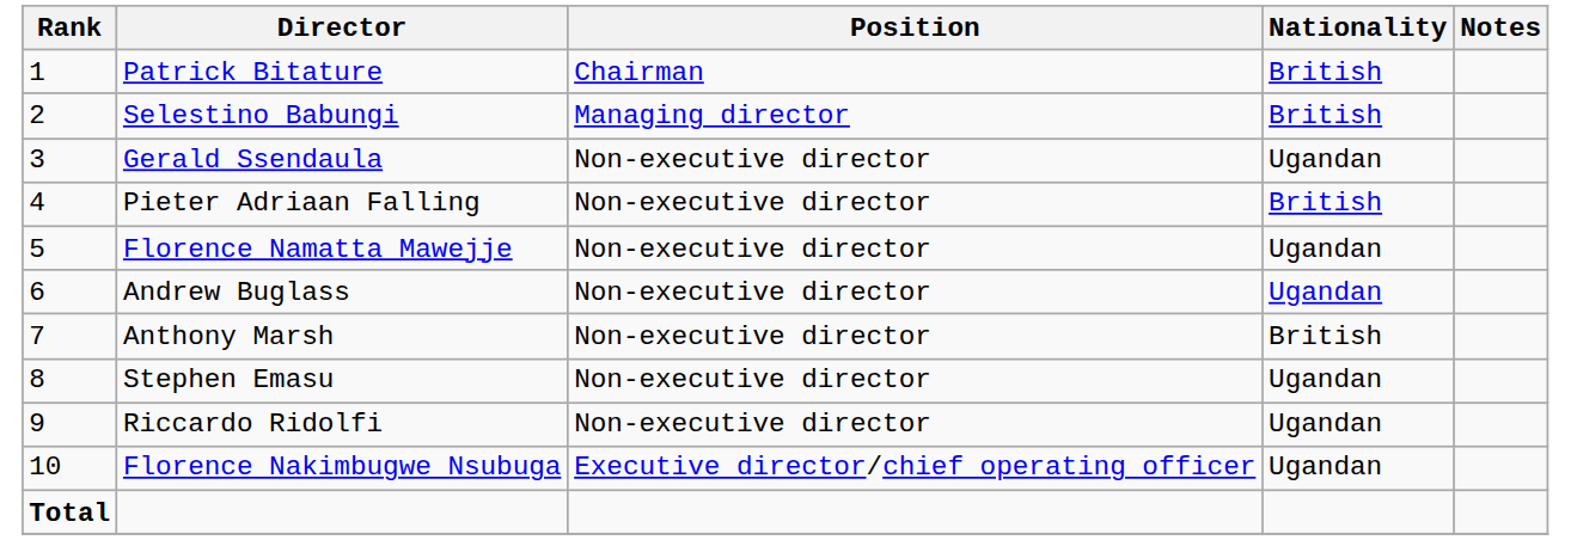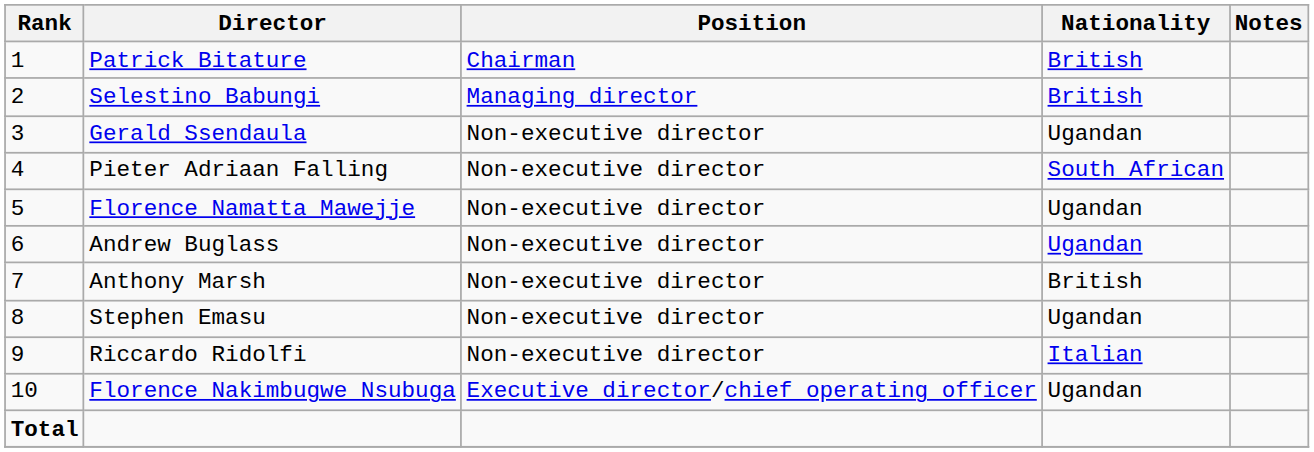Pieter Adriaan Falling | Nationality: British -> South African
Riccardo Ridolfi | Nationality: Ugandan -> Italian
